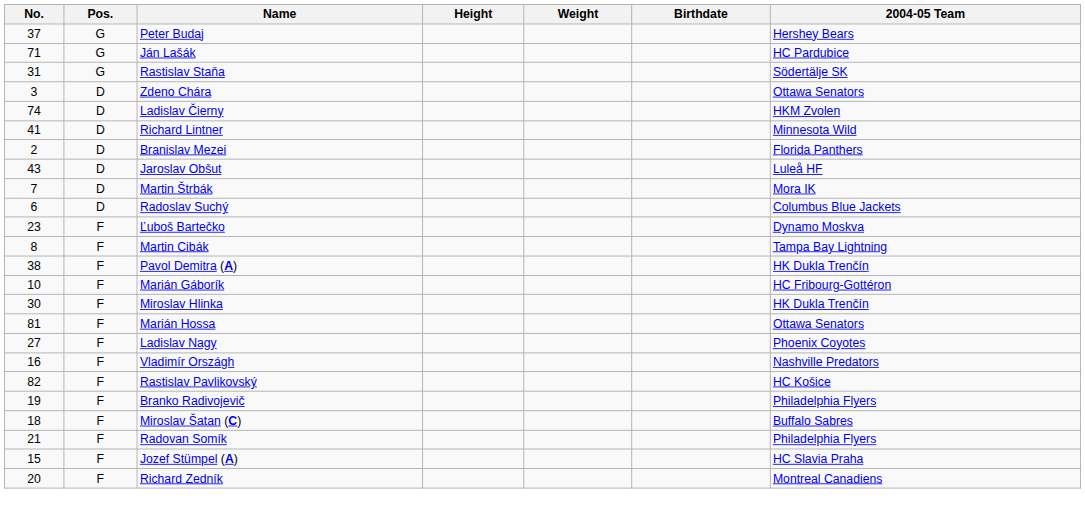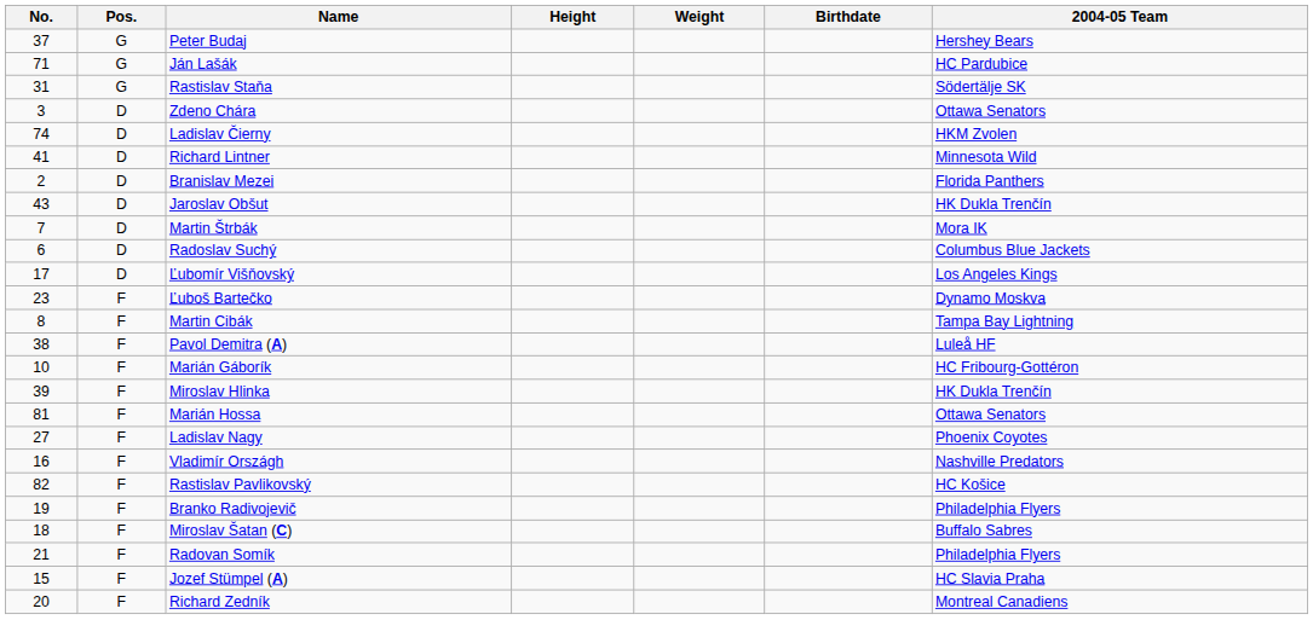Jaroslav Obšut | 2004-05 Team: Luleå HF -> HK Dukla Trenčín
+ row: 17 | D | Ľubomír Višňovský | Los Angeles Kings
Pavol Demitra (A) | 2004-05 Team: HK Dukla Trenčín -> Luleå HF
Miroslav Hlinka | No.: 30 -> 39
